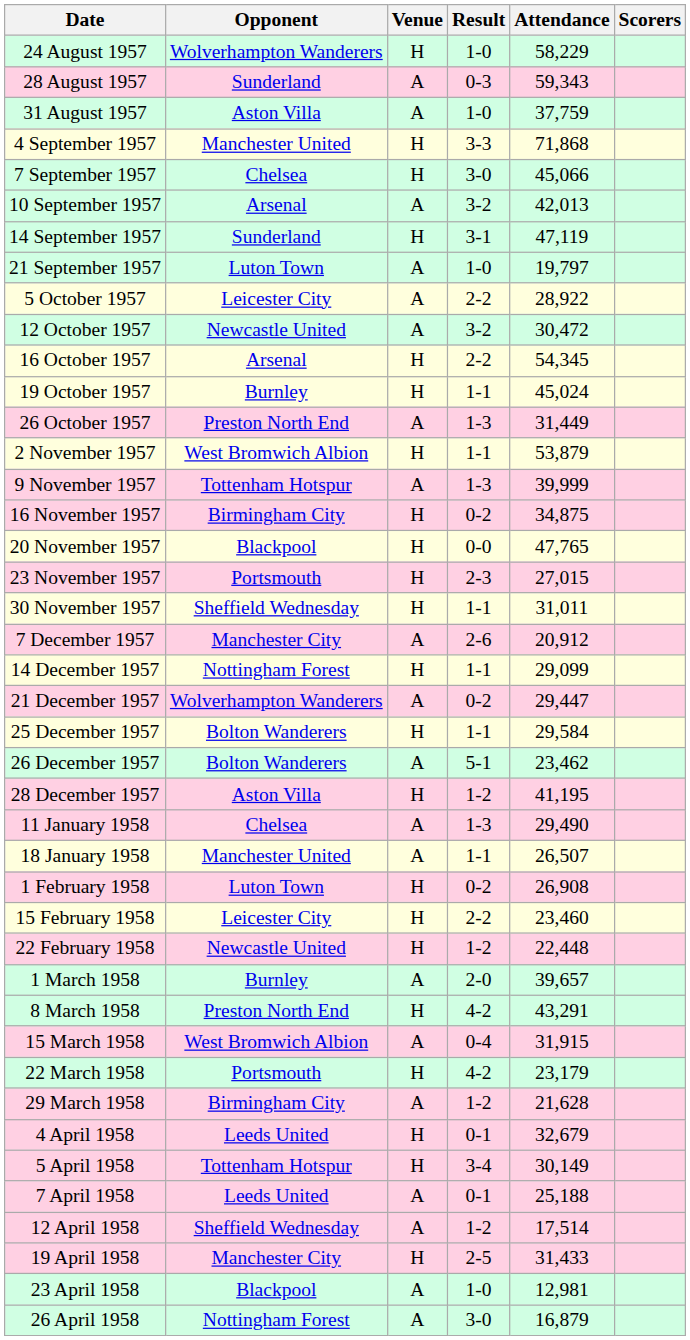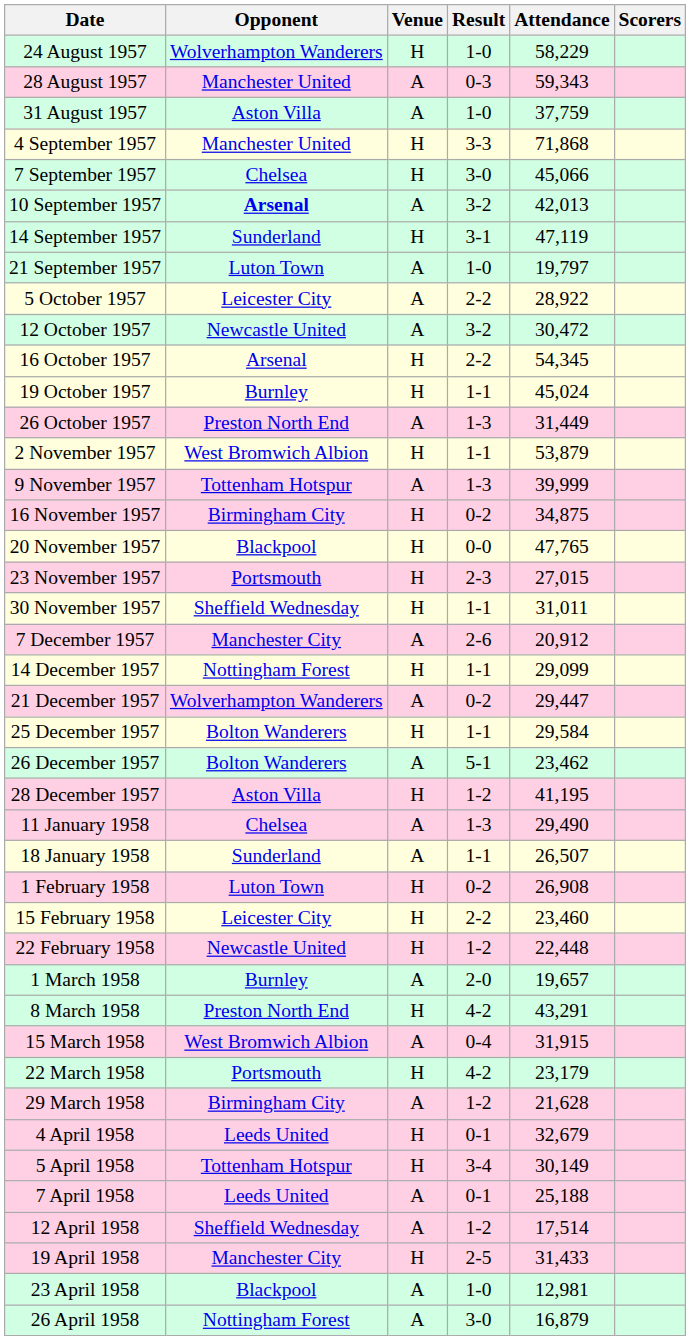28 August 1957 | Opponent: Sunderland -> Manchester United
10 September 1957 | Opponent: normal -> bold
18 January 1958 | Opponent: Manchester United -> Sunderland
1 March 1958 | Attendance: 39,657 -> 19,657
